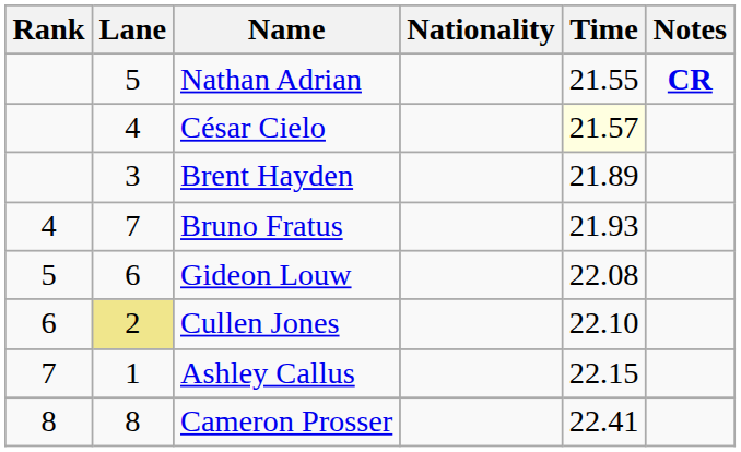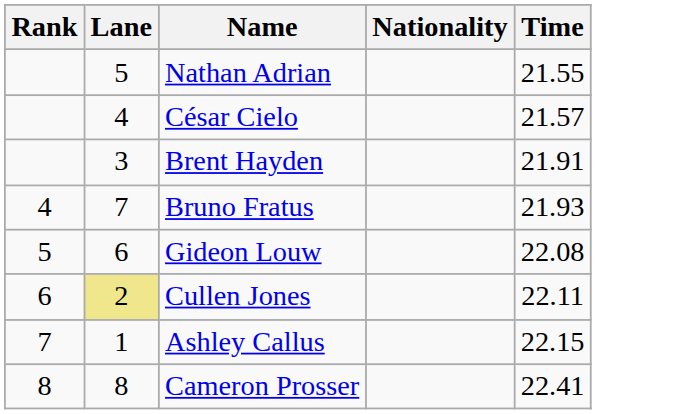- column: Notes | CR
César Cielo | Time: lightyellow background -> no background
Brent Hayden | Time: 21.89 -> 21.91
Cullen Jones | Time: 22.10 -> 22.11
